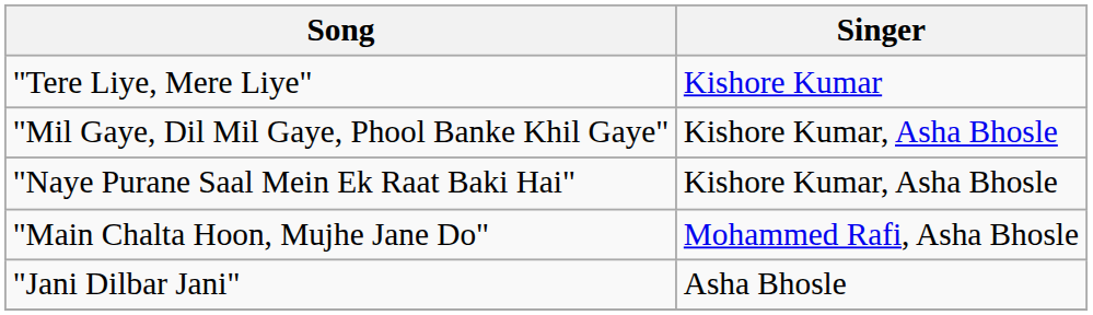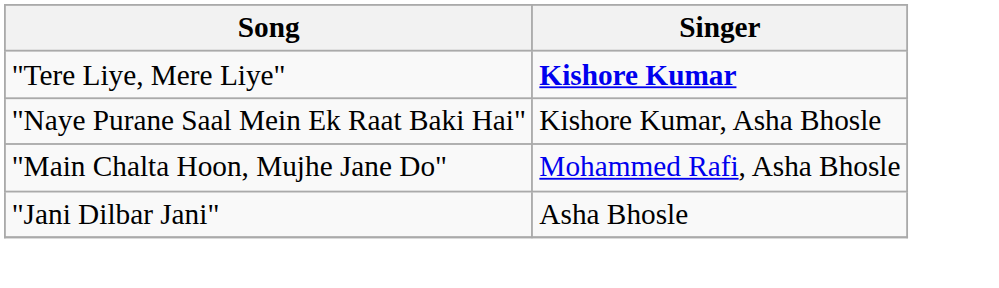"Tere Liye, Mere Liye" | Singer: normal -> bold
- row: "Mil Gaye, Dil Mil Gaye, Phool Banke Khil Gaye" | Kishore Kumar, Asha Bhosle
